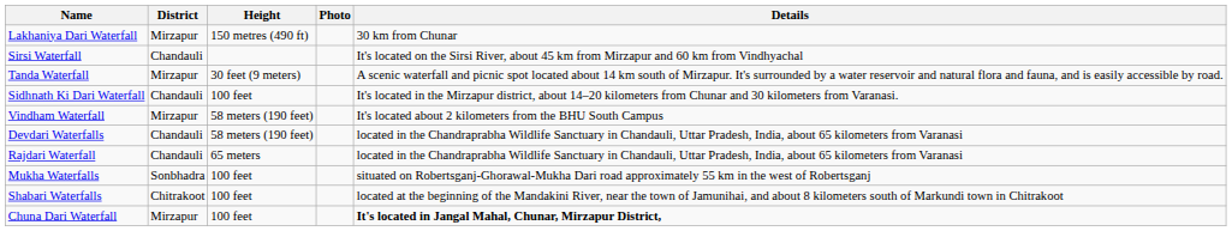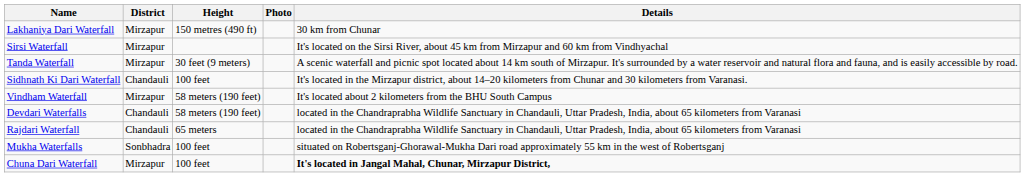Sirsi Waterfall | District: Chandauli -> Mirzapur
- row: Shabari Waterfalls | Chitrakoot | 100 feet | located at the beginning of the Mandakini River, near the town of Jamunihai, and about 8 kilometers south of Markundi town in Chitrakoot
